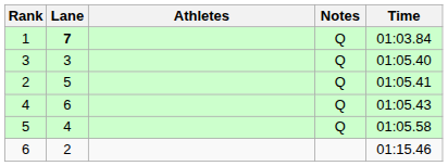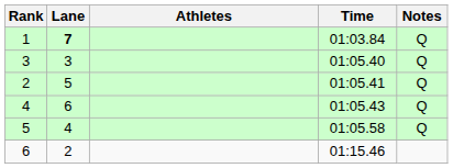columns swapped: Time <-> Notes
